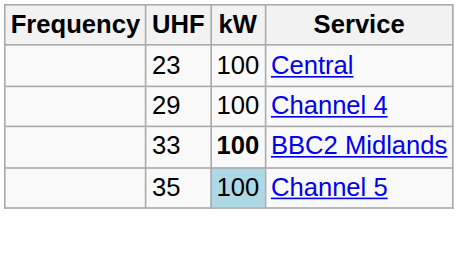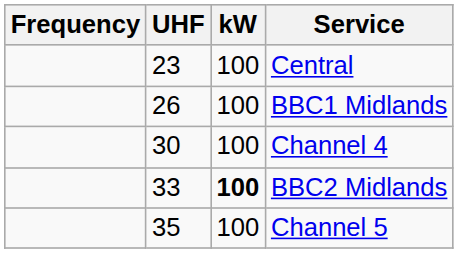+ row: 26 | 100 | BBC1 Midlands
Channel 4 | UHF: 29 -> 30
Channel 5 | kW: lightblue background -> no background
